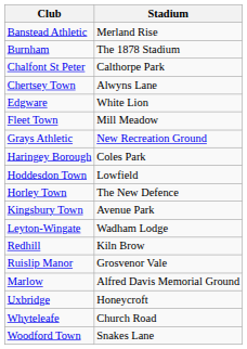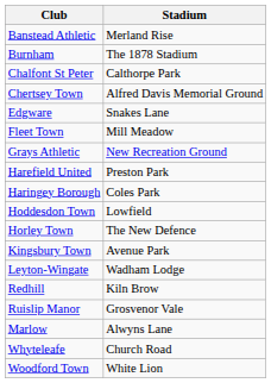Chertsey Town | Stadium: Alwyns Lane -> Alfred Davis Memorial Ground
Edgware | Stadium: White Lion -> Snakes Lane
+ row: Harefield United | Preston Park
Marlow | Stadium: Alfred Davis Memorial Ground -> Alwyns Lane
- row: Uxbridge | Honeycroft
Woodford Town | Stadium: Snakes Lane -> White Lion
